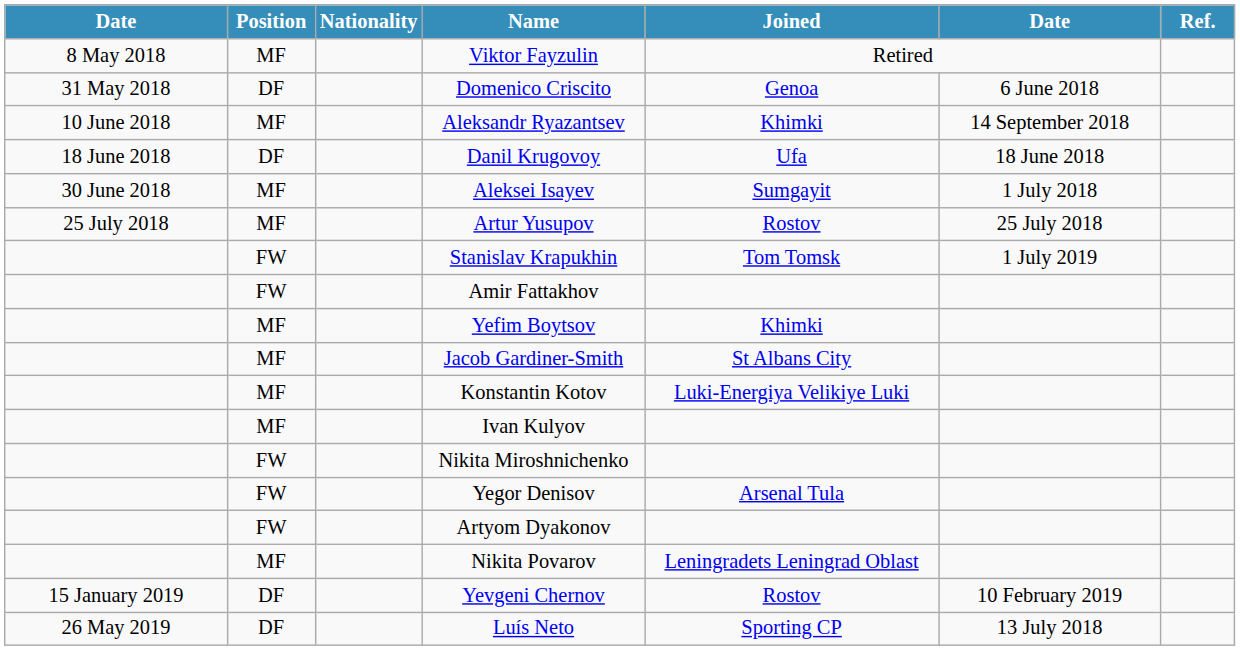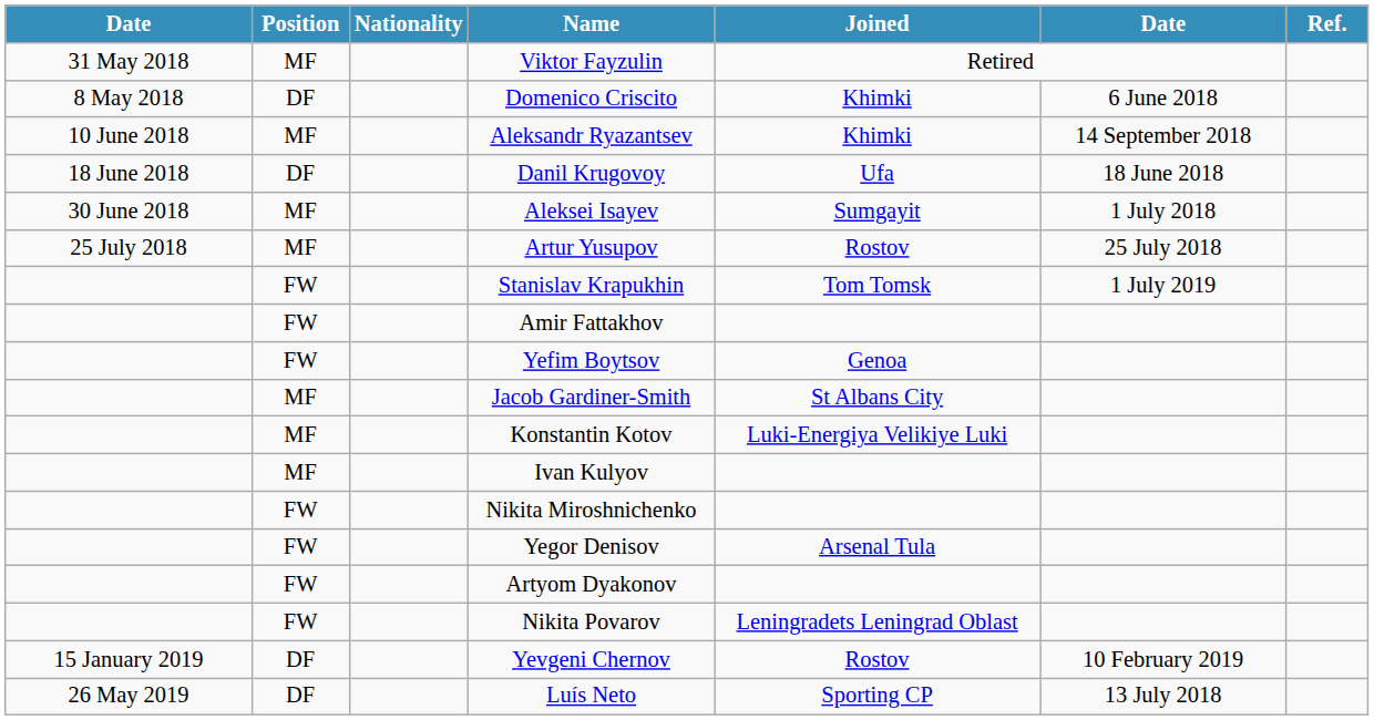Viktor Fayzulin | column 1: 8 May 2018 -> 31 May 2018
Domenico Criscito | column 1: 31 May 2018 -> 8 May 2018
Domenico Criscito | Joined: Genoa -> Khimki
Yefim Boytsov | Position: MF -> FW
Yefim Boytsov | Joined: Khimki -> Genoa
Nikita Povarov | Position: MF -> FW
